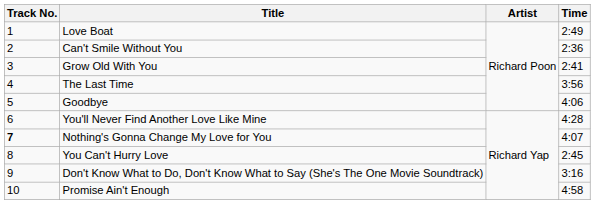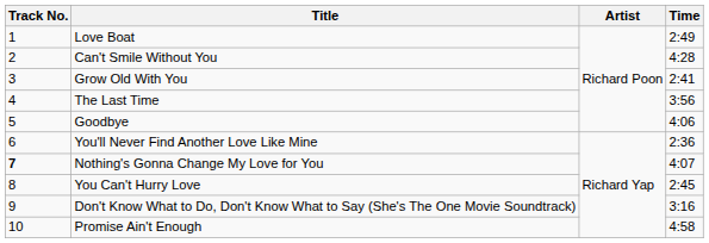Can't Smile Without You | Time: 2:36 -> 4:28
You'll Never Find Another Love Like Mine | Time: 4:28 -> 2:36
